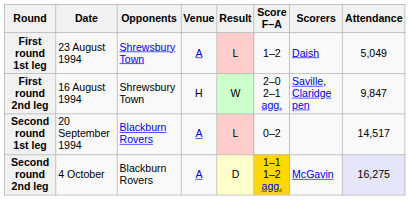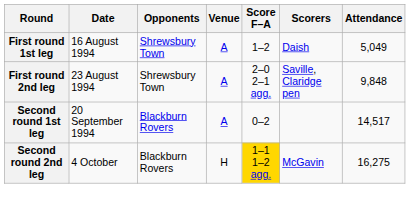- column: Result | L | W | L | D
First round 1st leg | Date: 23 August 1994 -> 16 August 1994
First round 2nd leg | Date: 16 August 1994 -> 23 August 1994
First round 2nd leg | Venue: H -> A
First round 2nd leg | Attendance: 9,847 -> 9,848
Second round 2nd leg | Venue: A -> H
Second round 2nd leg | Attendance: lavender background -> no background
